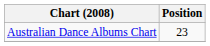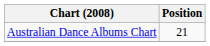Australian Dance Albums Chart | Position: 23 -> 21
